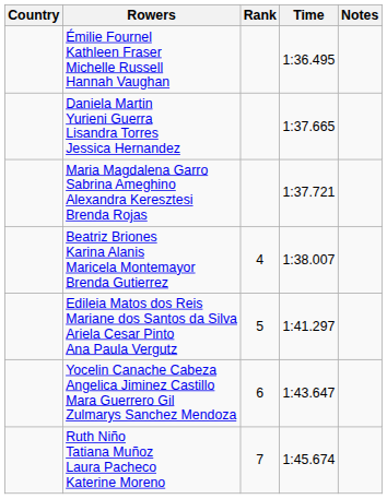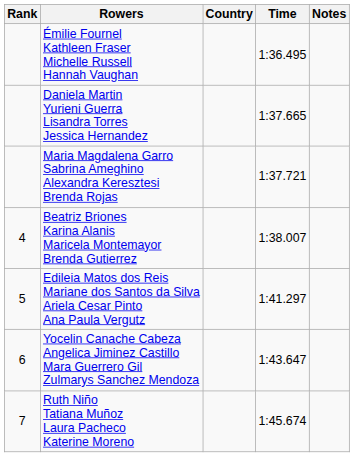columns swapped: Rank <-> Country
